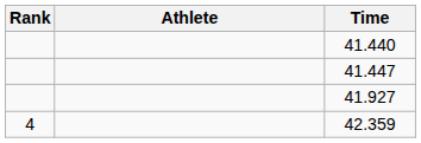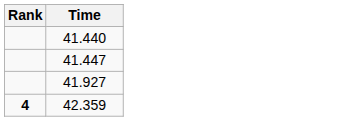- column: Athlete
42.359 | Rank: normal -> bold
